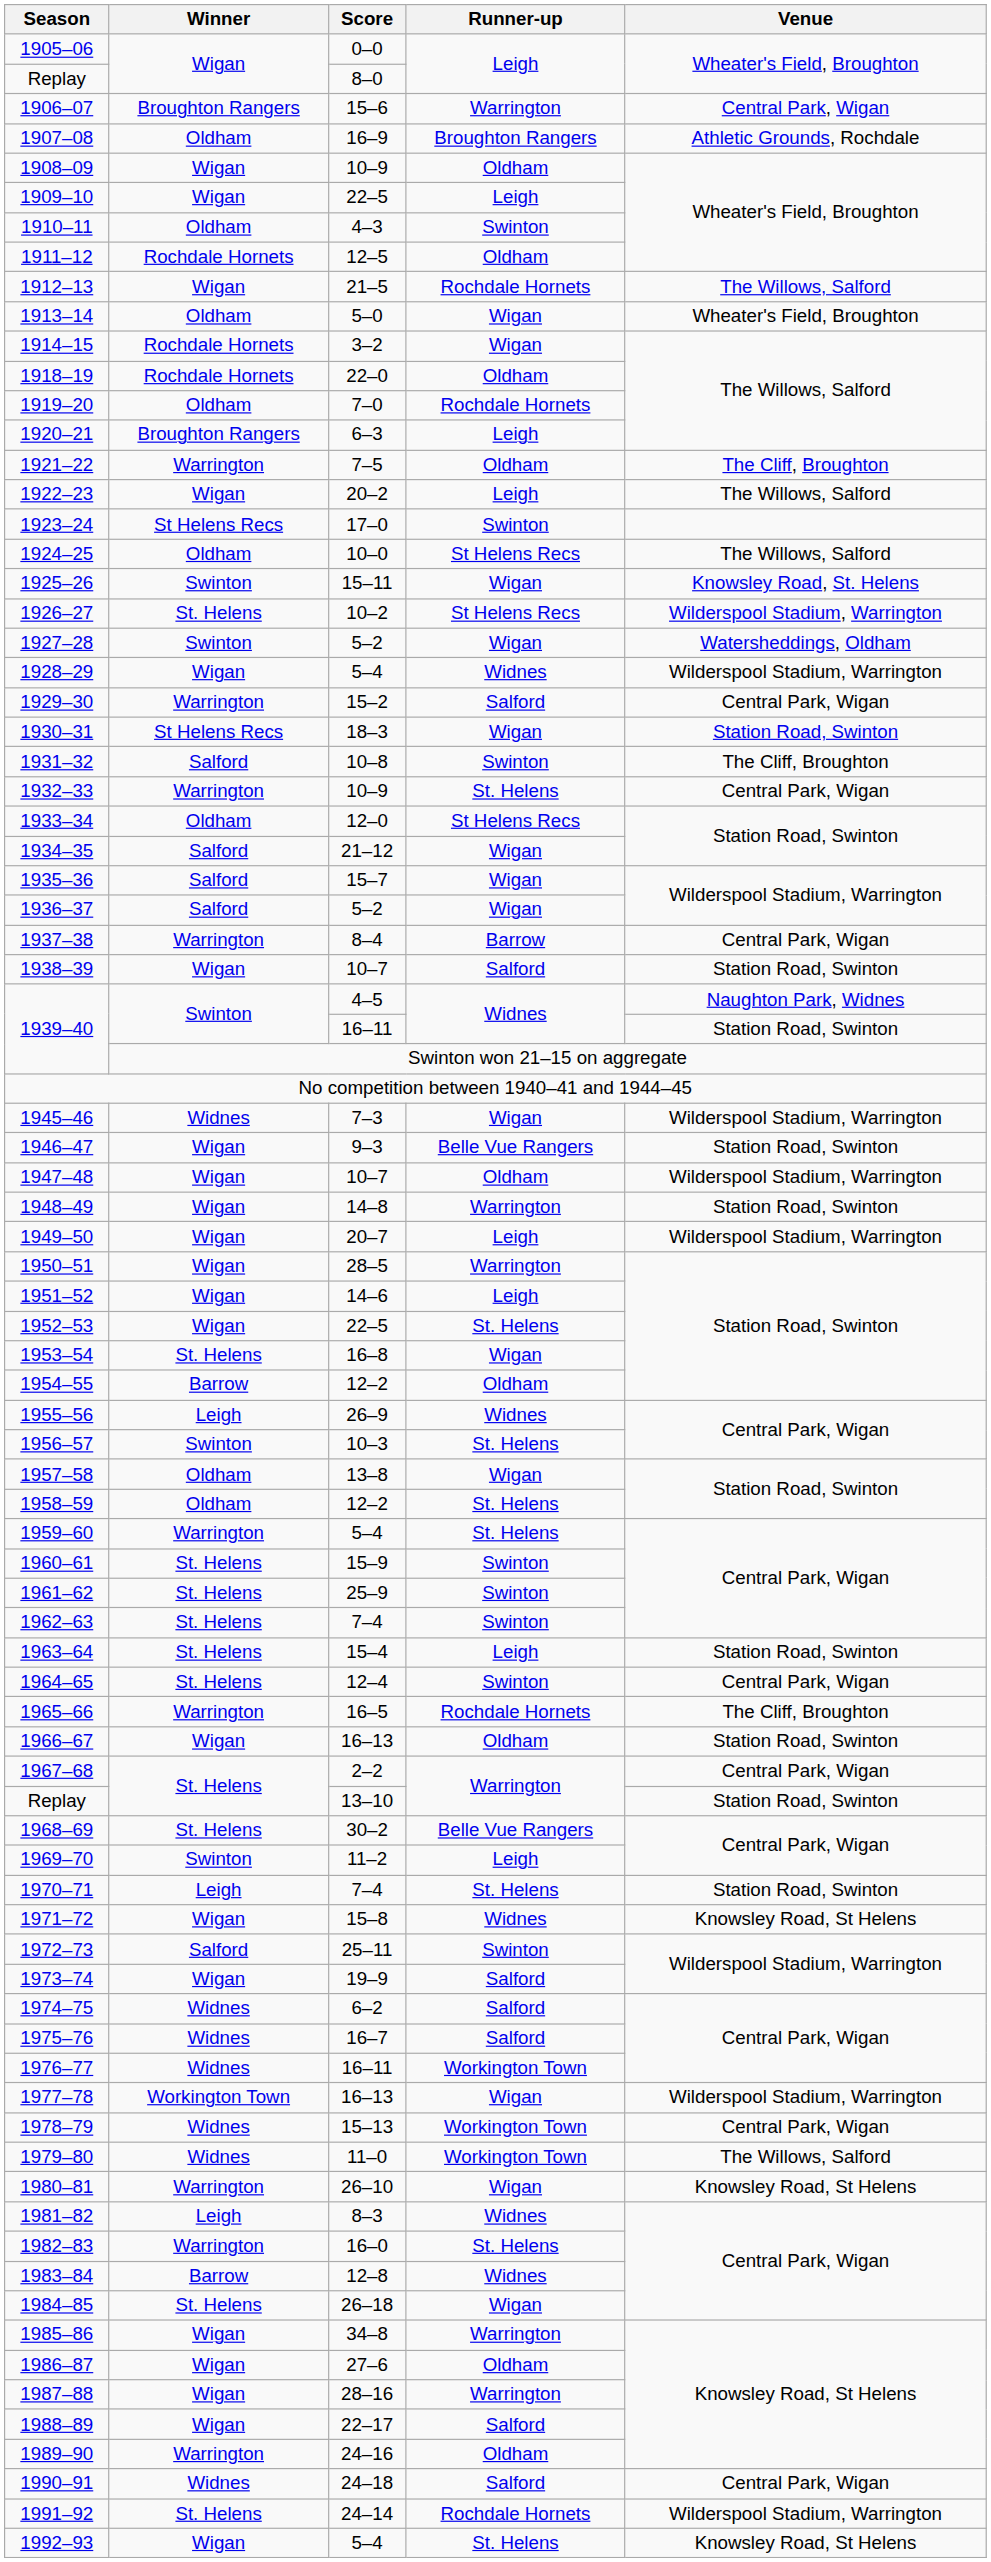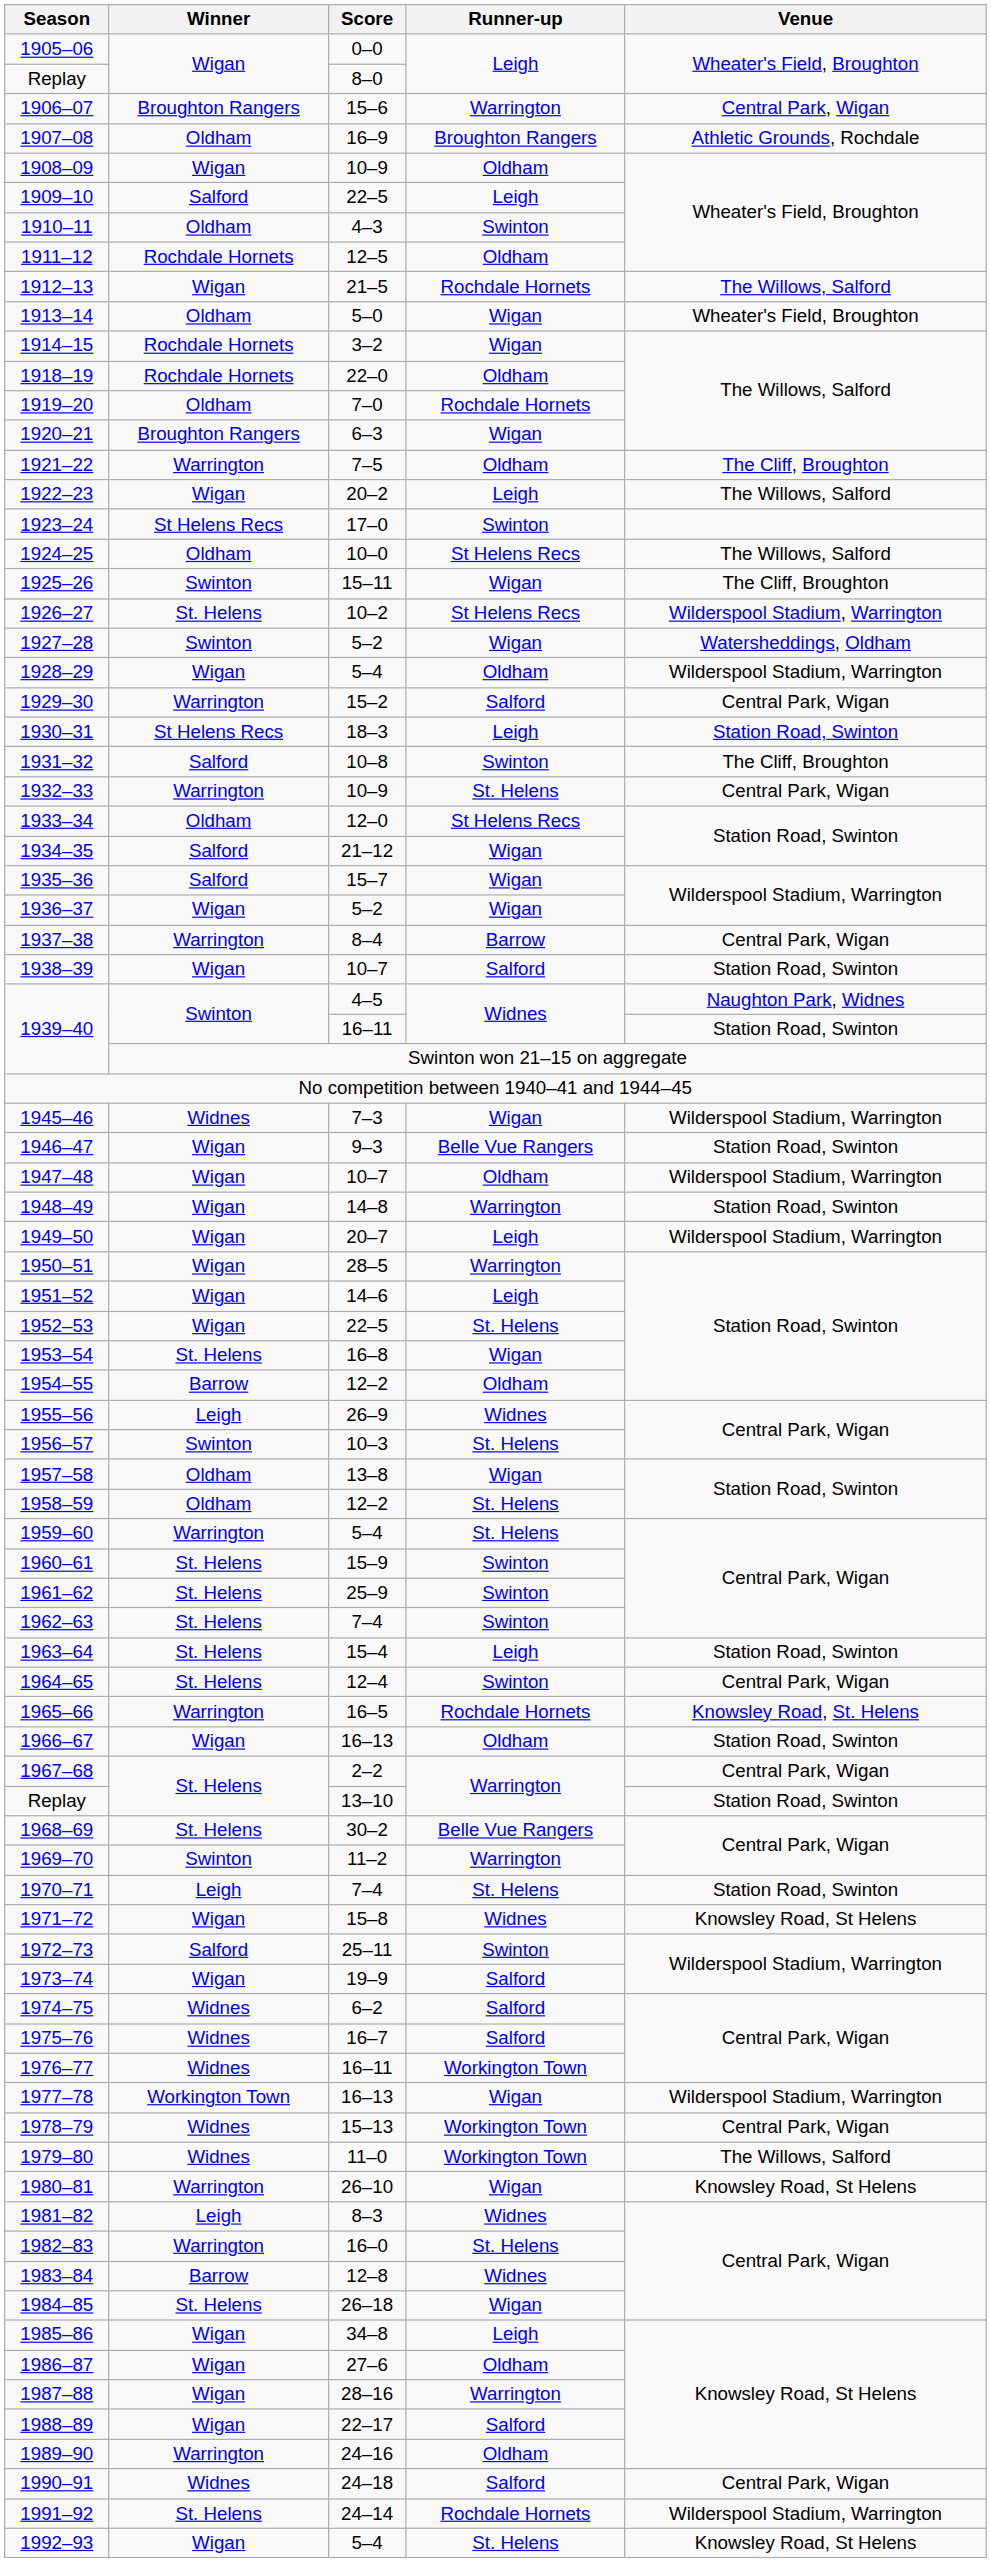1909–10 | Winner: Wigan -> Salford
1920–21 | Runner-up: Leigh -> Wigan
1925–26 | Venue: Knowsley Road, St. Helens -> The Cliff, Broughton
1928–29 | Runner-up: Widnes -> Oldham
1930–31 | Runner-up: Wigan -> Leigh
1936–37 | Winner: Salford -> Wigan
1965–66 | Venue: The Cliff, Broughton -> Knowsley Road, St. Helens
1969–70 | Runner-up: Leigh -> Warrington
1985–86 | Runner-up: Warrington -> Leigh
